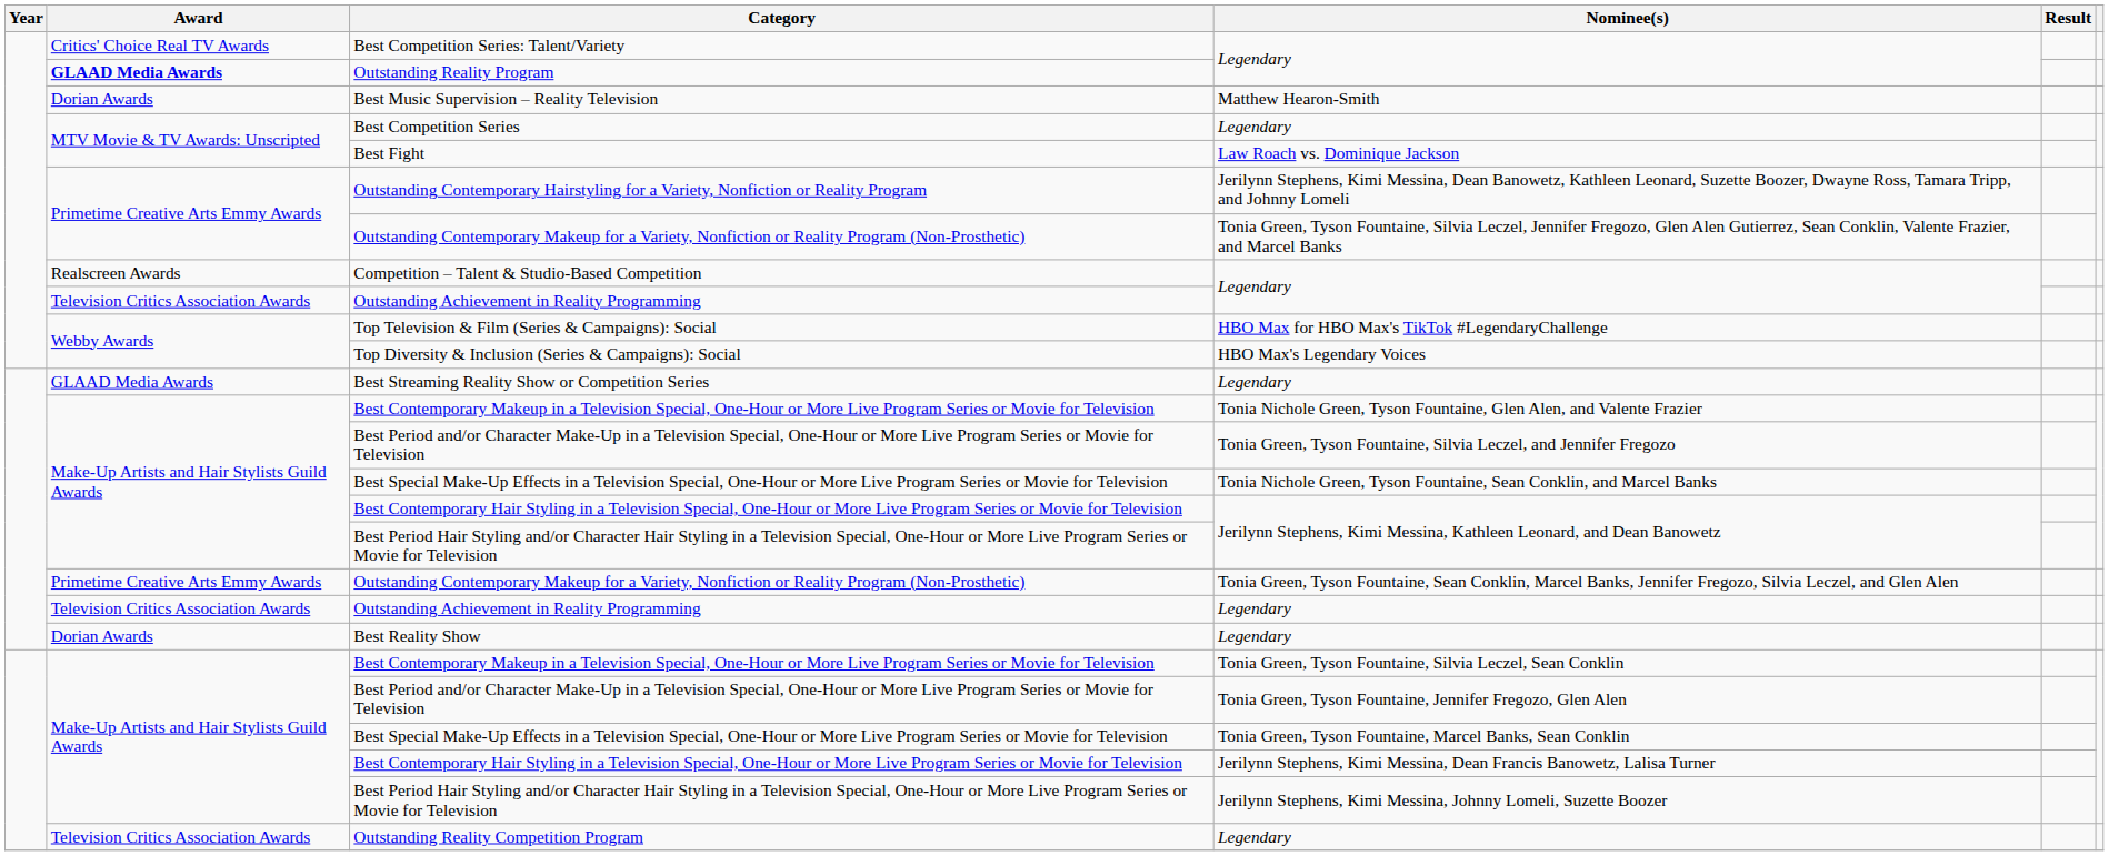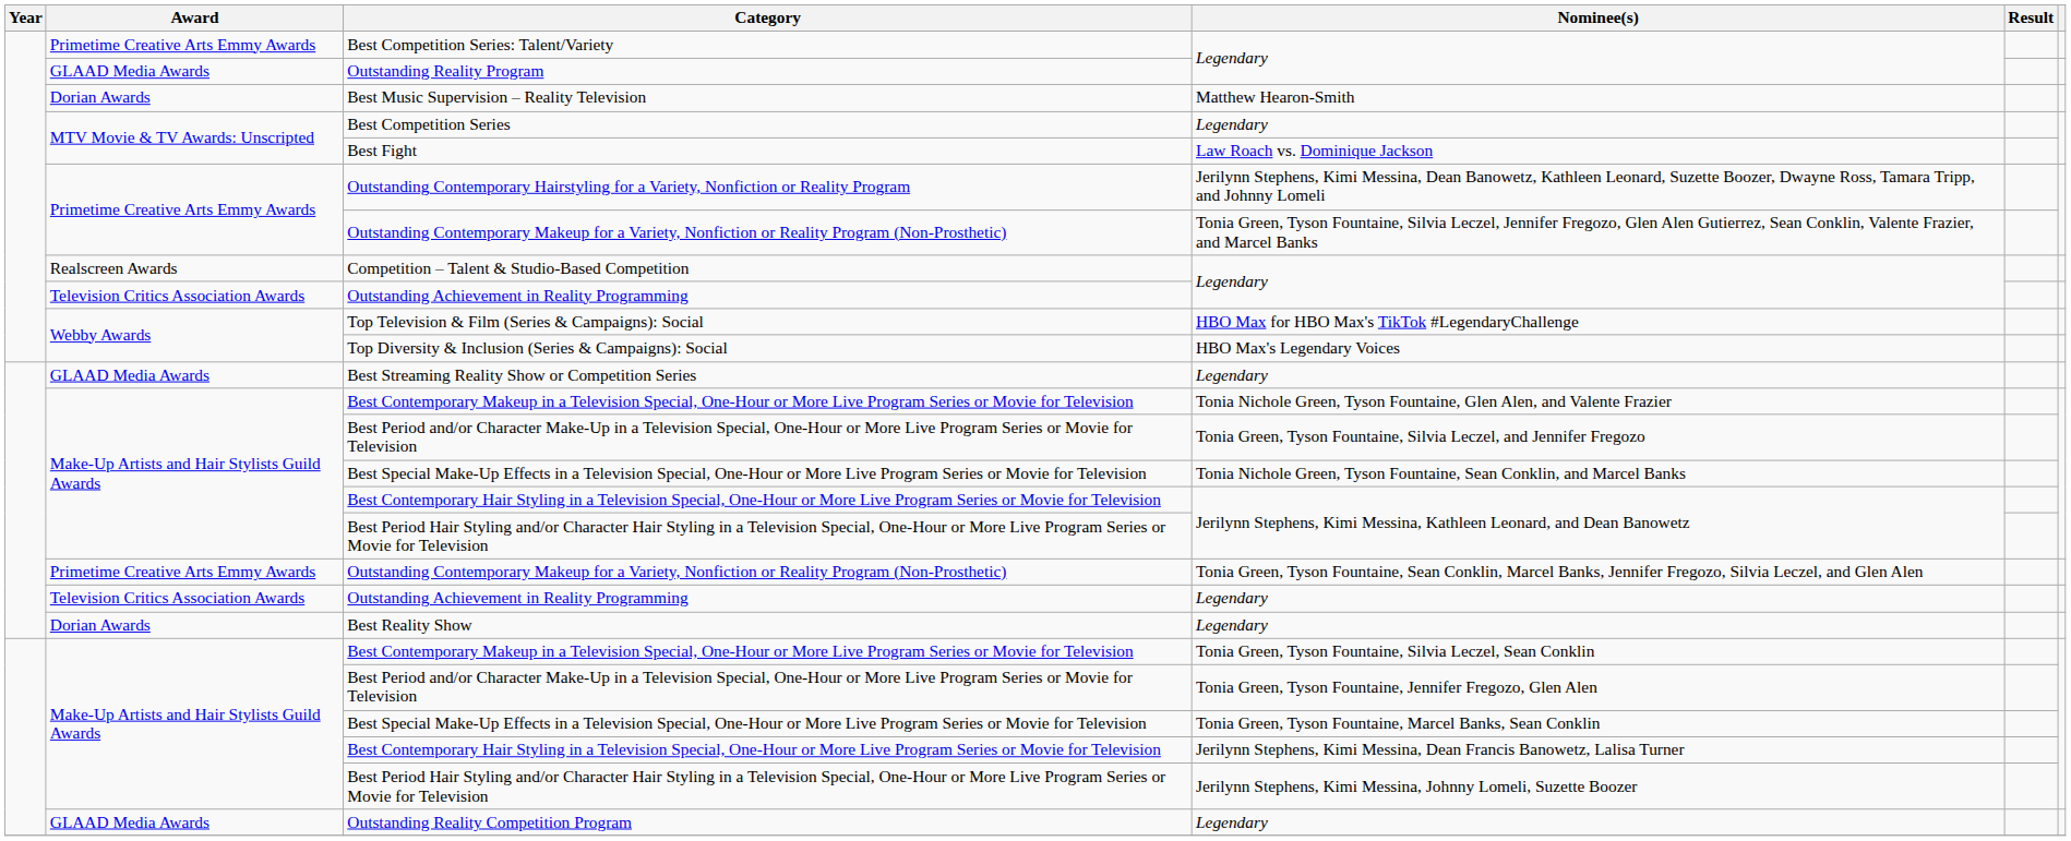Best Competition Series: Talent/Variety | Award: Critics' Choice Real TV Awards -> Primetime Creative Arts Emmy Awards
Outstanding Reality Program | Award: bold -> normal
Outstanding Reality Competition Program | Award: Television Critics Association Awards -> GLAAD Media Awards
